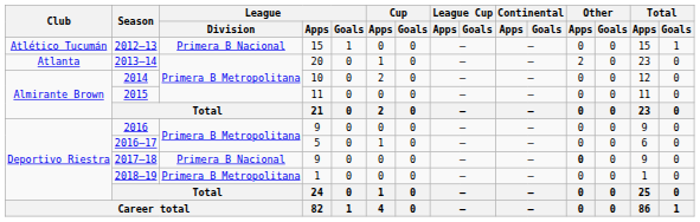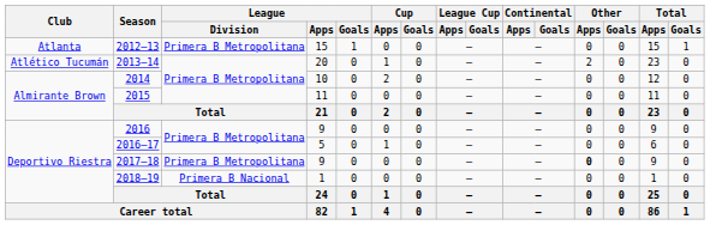2012–13 | Club: Atlético Tucumán -> Atlanta
2012–13 | League / Division: Primera B Nacional -> Primera B Metropolitana
2013–14 | Club: Atlanta -> Atlético Tucumán
2017–18 | League / Division: Primera B Nacional -> Primera B Metropolitana
2018–19 | League / Division: Primera B Metropolitana -> Primera B Nacional
